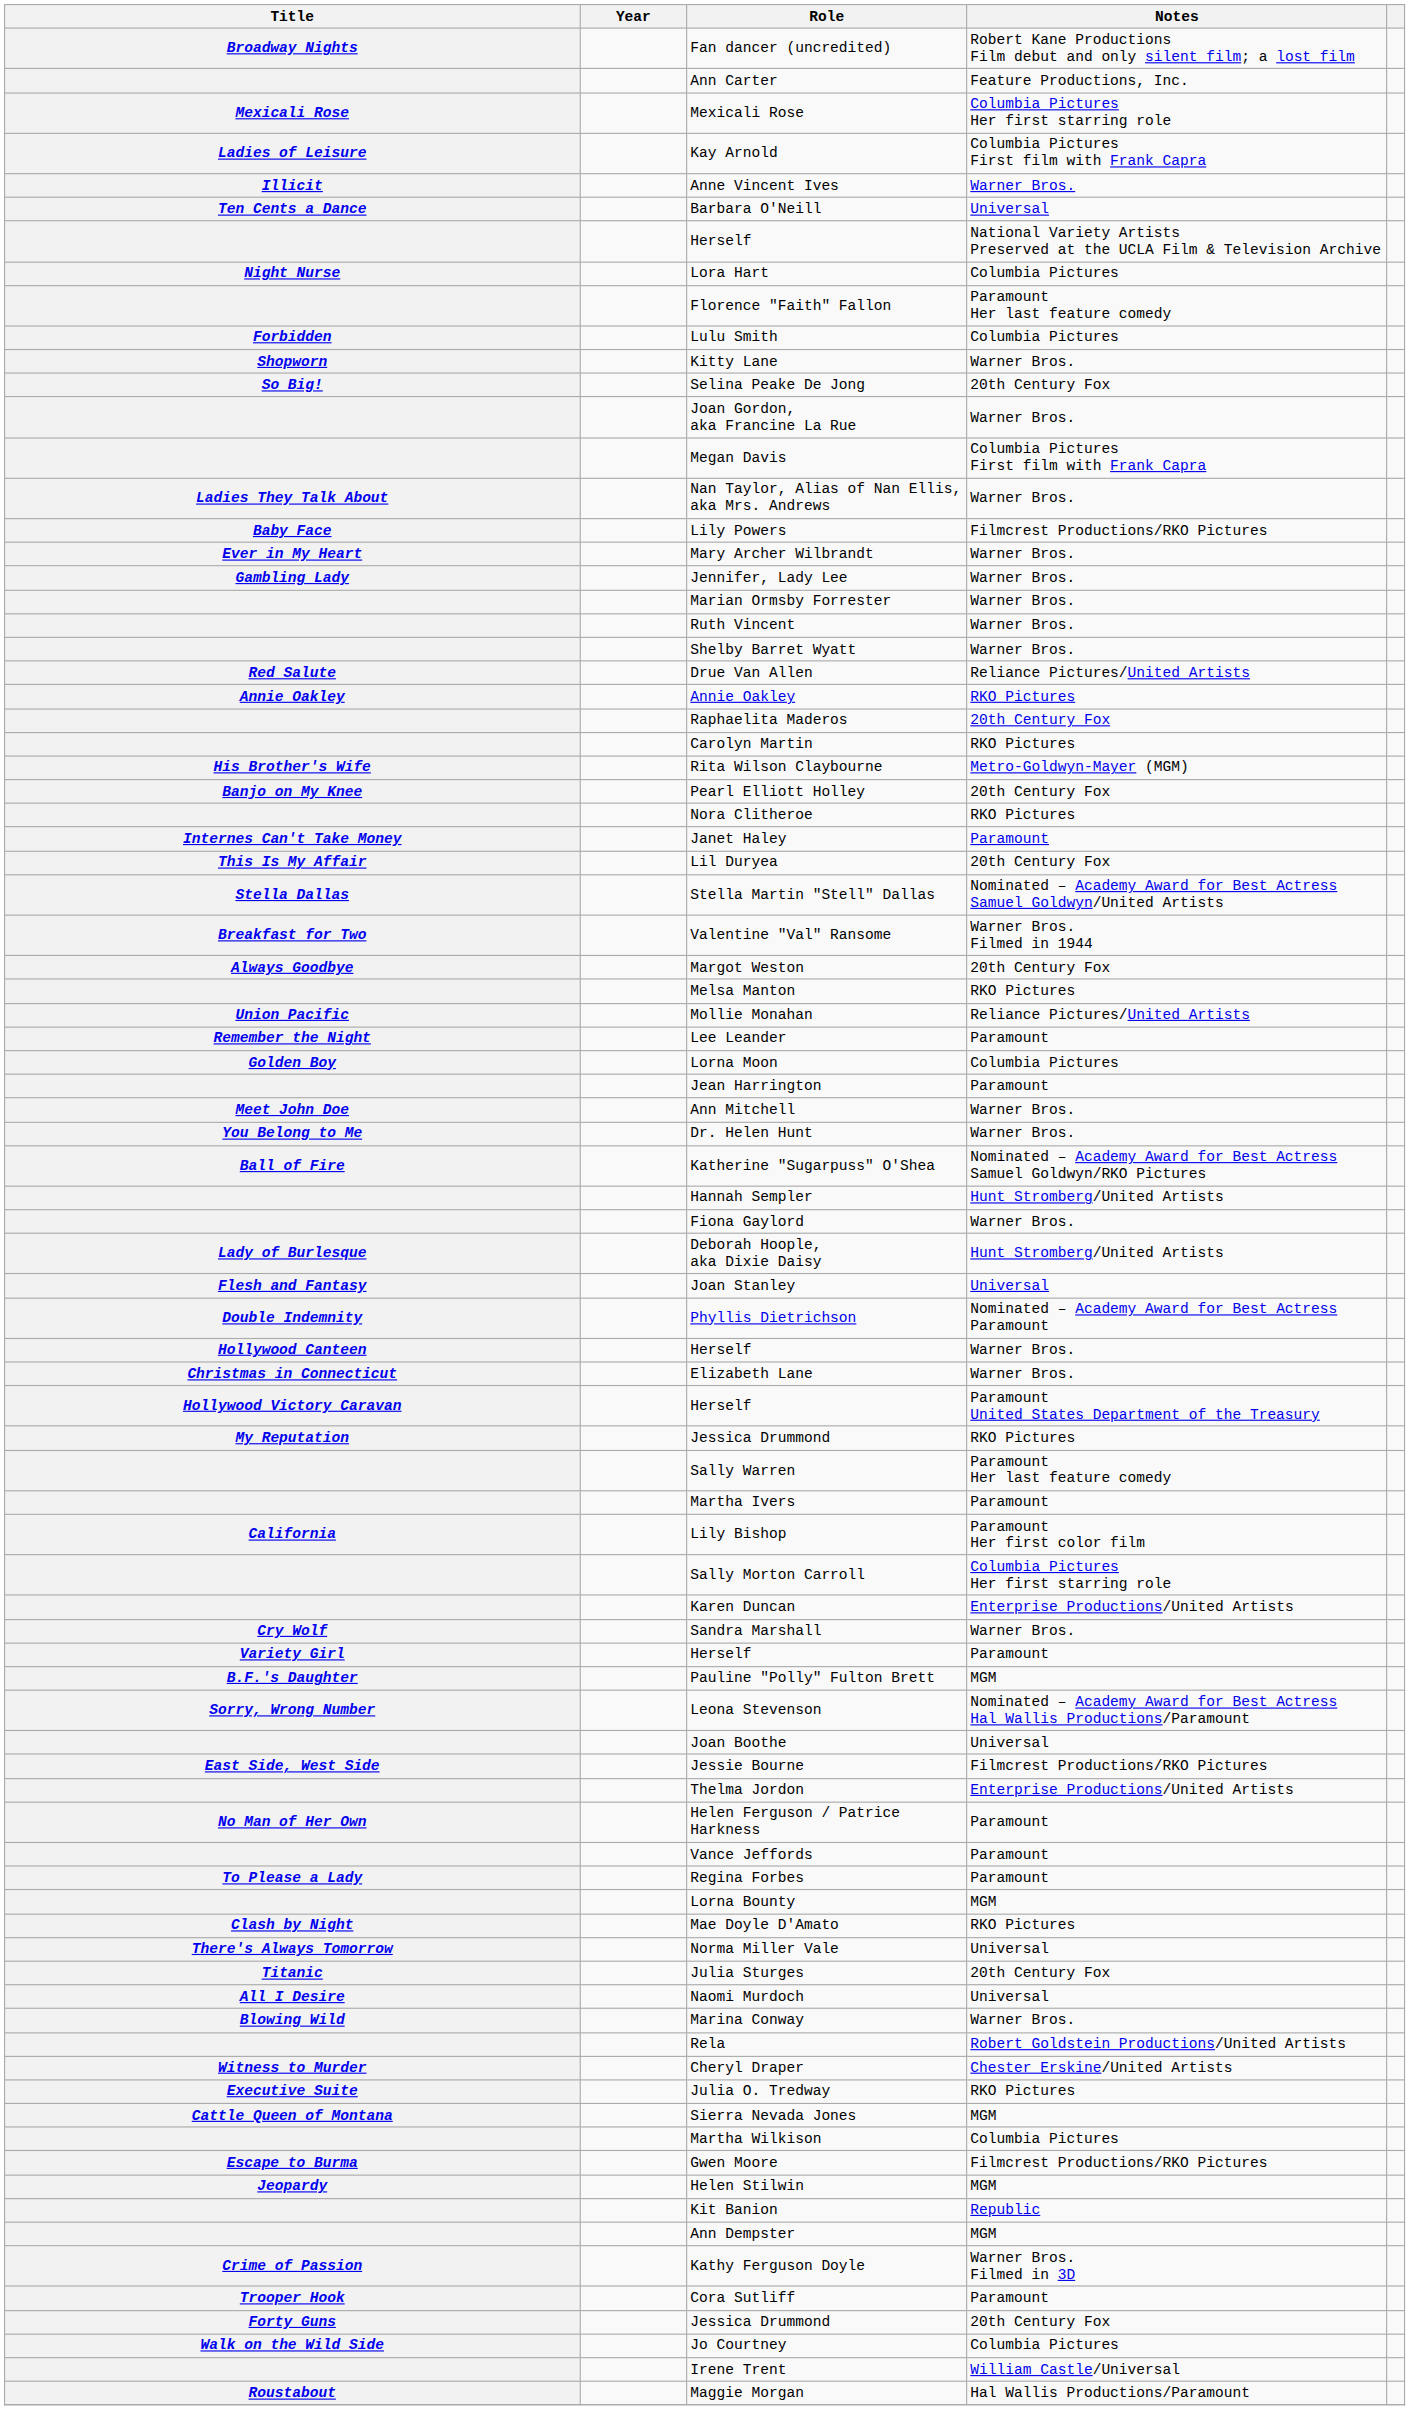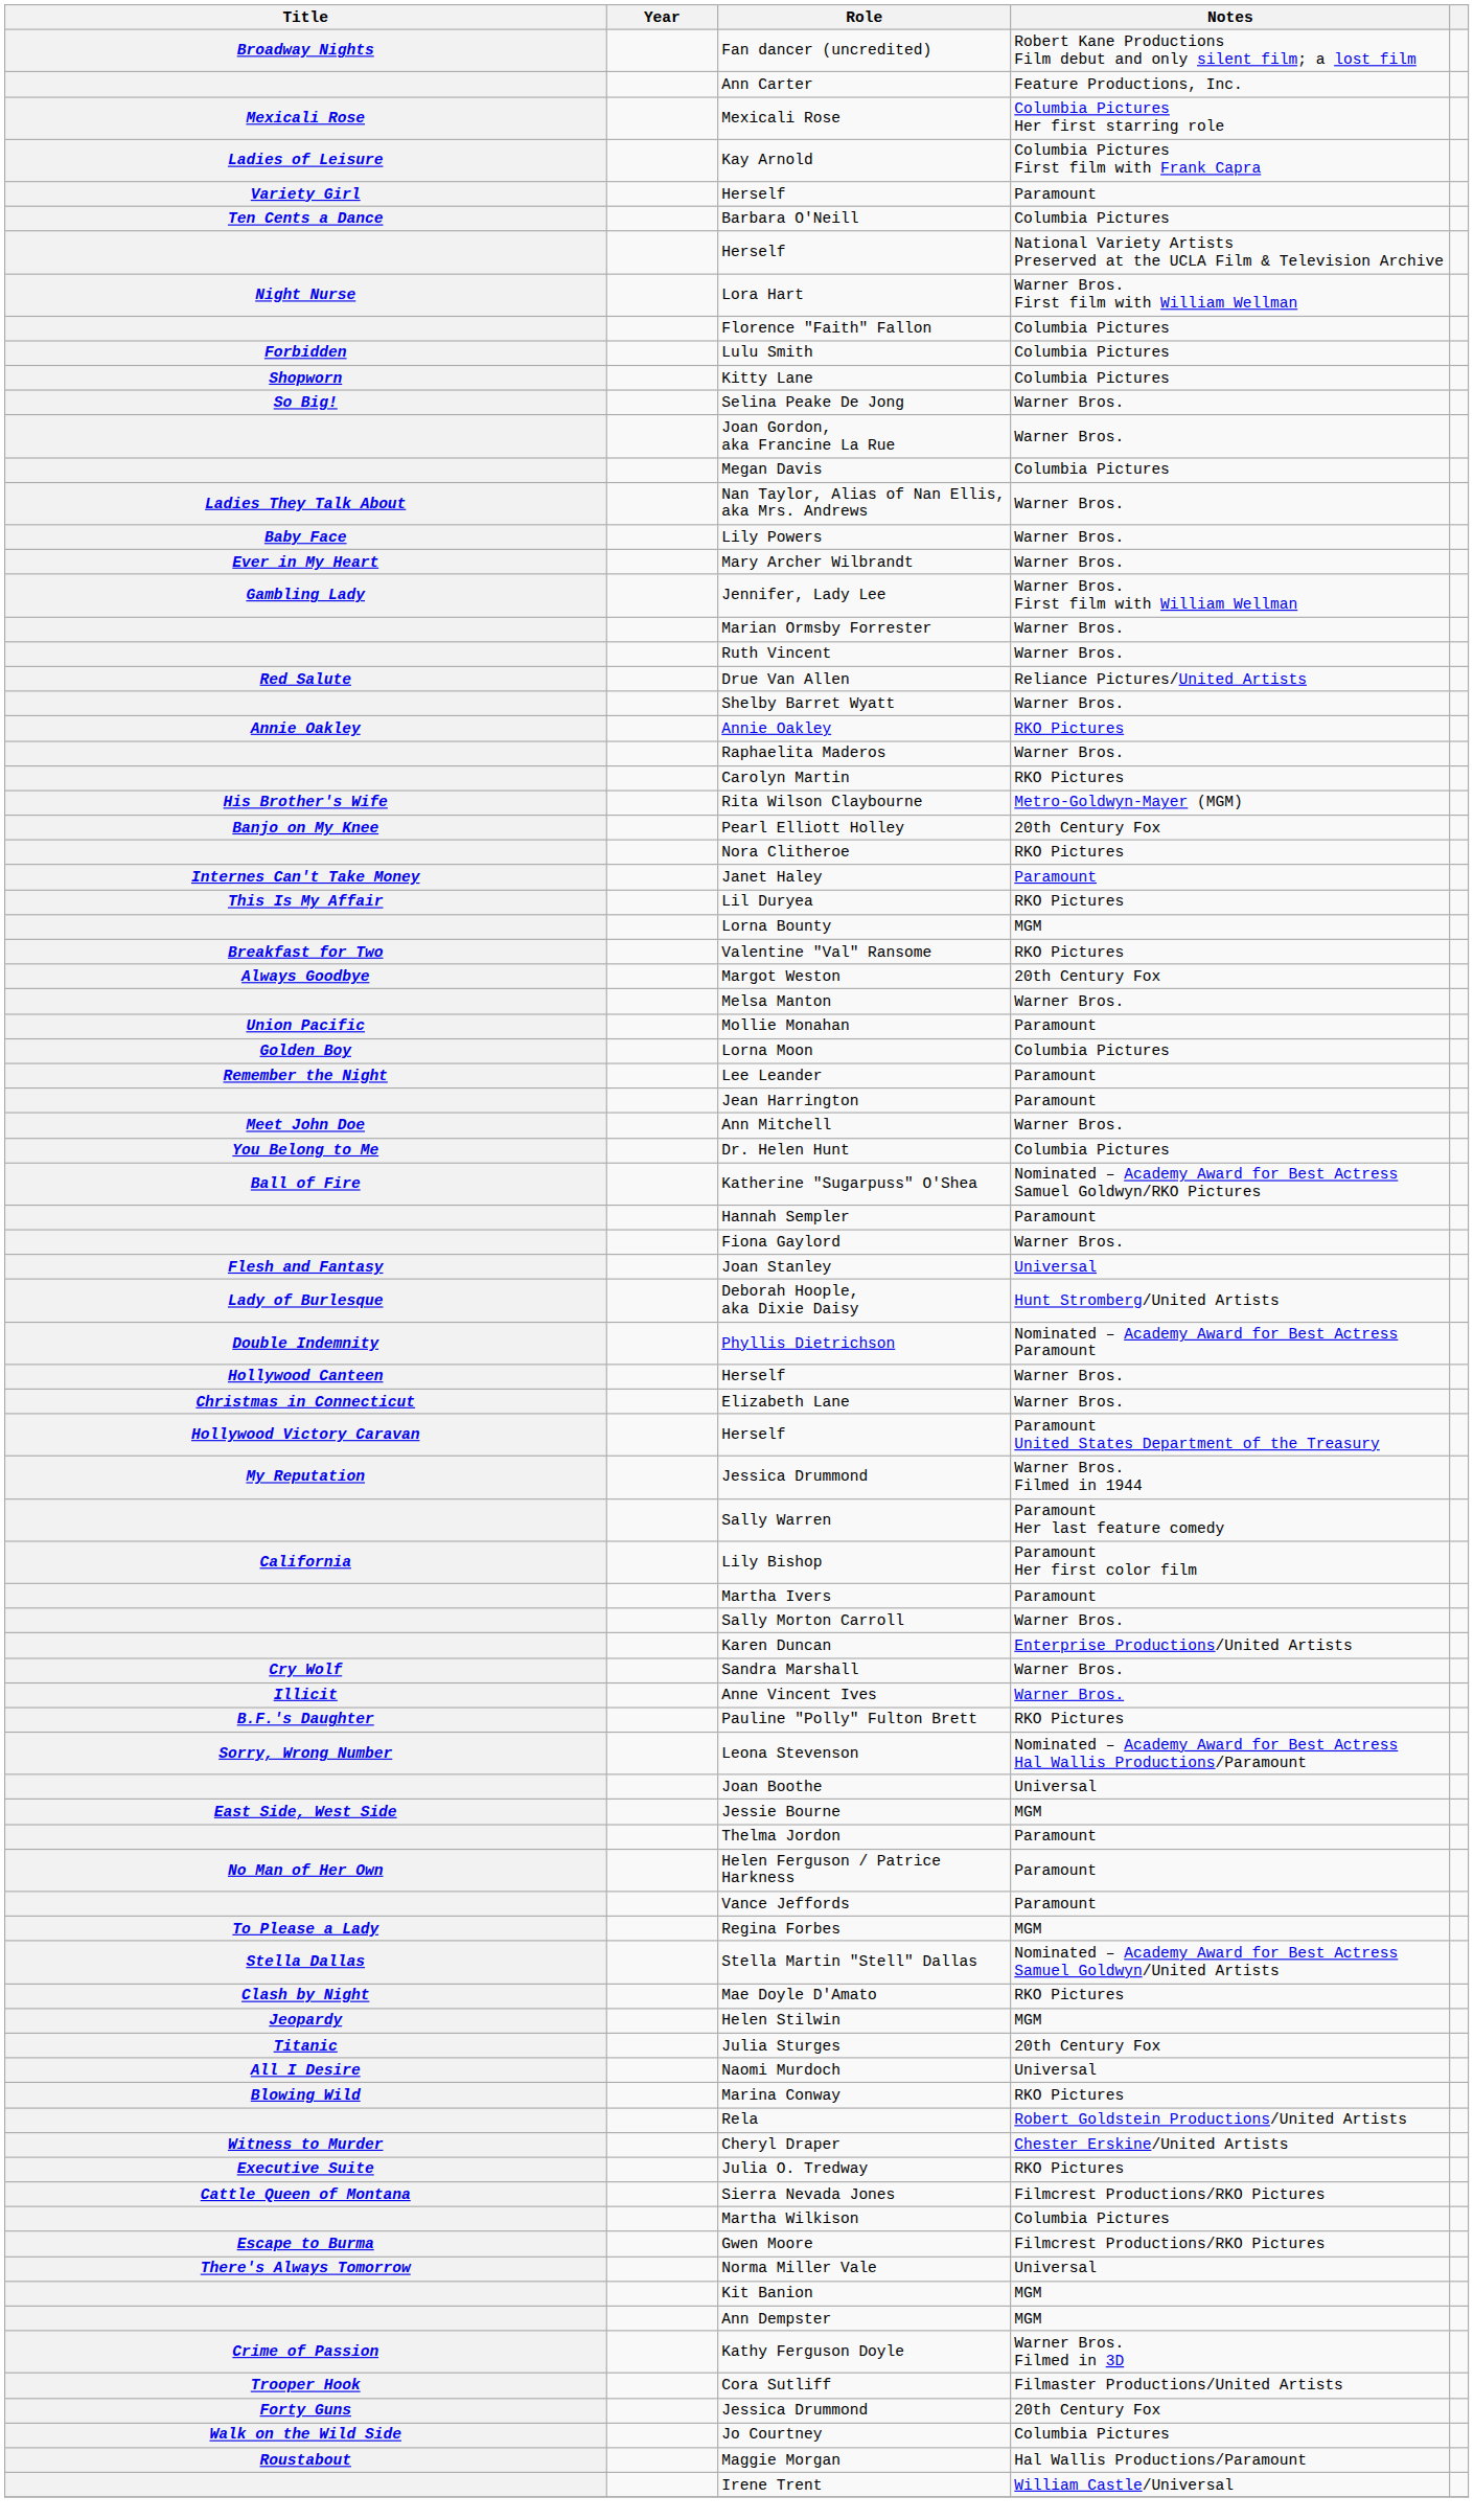rows swapped: Anne Vincent Ives <-> Variety Girl / Herself
Barbara O'Neill | Notes: Universal -> Columbia Pictures
Lora Hart | Notes: Columbia Pictures -> Warner Bros. First film with William Wellman
Florence "Faith" Fallon | Notes: Paramount Her last feature comedy -> Columbia Pictures
Kitty Lane | Notes: Warner Bros. -> Columbia Pictures
Selina Peake De Jong | Notes: 20th Century Fox -> Warner Bros.
Megan Davis | Notes: Columbia Pictures First film with Frank Capra -> Columbia Pictures
Lily Powers | Notes: Filmcrest Productions/RKO Pictures -> Warner Bros.
Jennifer, Lady Lee | Notes: Warner Bros. -> Warner Bros. First film with William Wellman
rows swapped: Shelby Barret Wyatt <-> Drue Van Allen
Raphaelita Maderos | Notes: 20th Century Fox -> Warner Bros.
Lil Duryea | Notes: 20th Century Fox -> RKO Pictures
rows swapped: Stella Martin "Stell" Dallas <-> Lorna Bounty
Valentine "Val" Ransome | Notes: Warner Bros. Filmed in 1944 -> RKO Pictures
Melsa Manton | Notes: RKO Pictures -> Warner Bros.
Mollie Monahan | Notes: Reliance Pictures/United Artists -> Paramount
rows swapped: Lorna Moon <-> Lee Leander
Dr. Helen Hunt | Notes: Warner Bros. -> Columbia Pictures
Hannah Sempler | Notes: Hunt Stromberg/United Artists -> Paramount
rows swapped: Deborah Hoople, aka Dixie Daisy <-> Joan Stanley
My Reputation / Jessica Drummond | Notes: RKO Pictures -> Warner Bros. Filmed in 1944
rows swapped: Martha Ivers <-> Lily Bishop
Sally Morton Carroll | Notes: Columbia Pictures Her first starring role -> Warner Bros.
Pauline "Polly" Fulton Brett | Notes: MGM -> RKO Pictures
Jessie Bourne | Notes: Filmcrest Productions/RKO Pictures -> MGM
Thelma Jordon | Notes: Enterprise Productions/United Artists -> Paramount
Regina Forbes | Notes: Paramount -> MGM
rows swapped: Helen Stilwin <-> Norma Miller Vale
Marina Conway | Notes: Warner Bros. -> RKO Pictures
Sierra Nevada Jones | Notes: MGM -> Filmcrest Productions/RKO Pictures
Kit Banion | Notes: Republic -> MGM
Cora Sutliff | Notes: Paramount -> Filmaster Productions/United Artists
rows swapped: Maggie Morgan <-> Irene Trent
